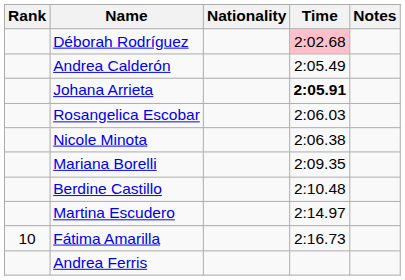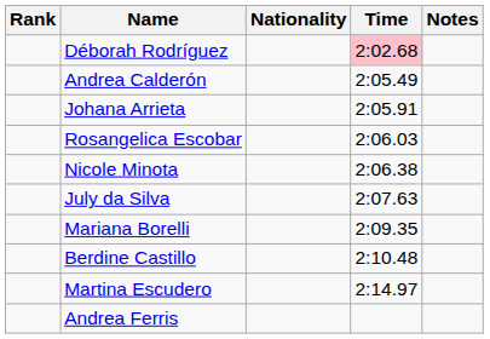Johana Arrieta | Time: bold -> normal
+ row: July da Silva | 2:07.63
- row: 10 | Fátima Amarilla | 2:16.73
